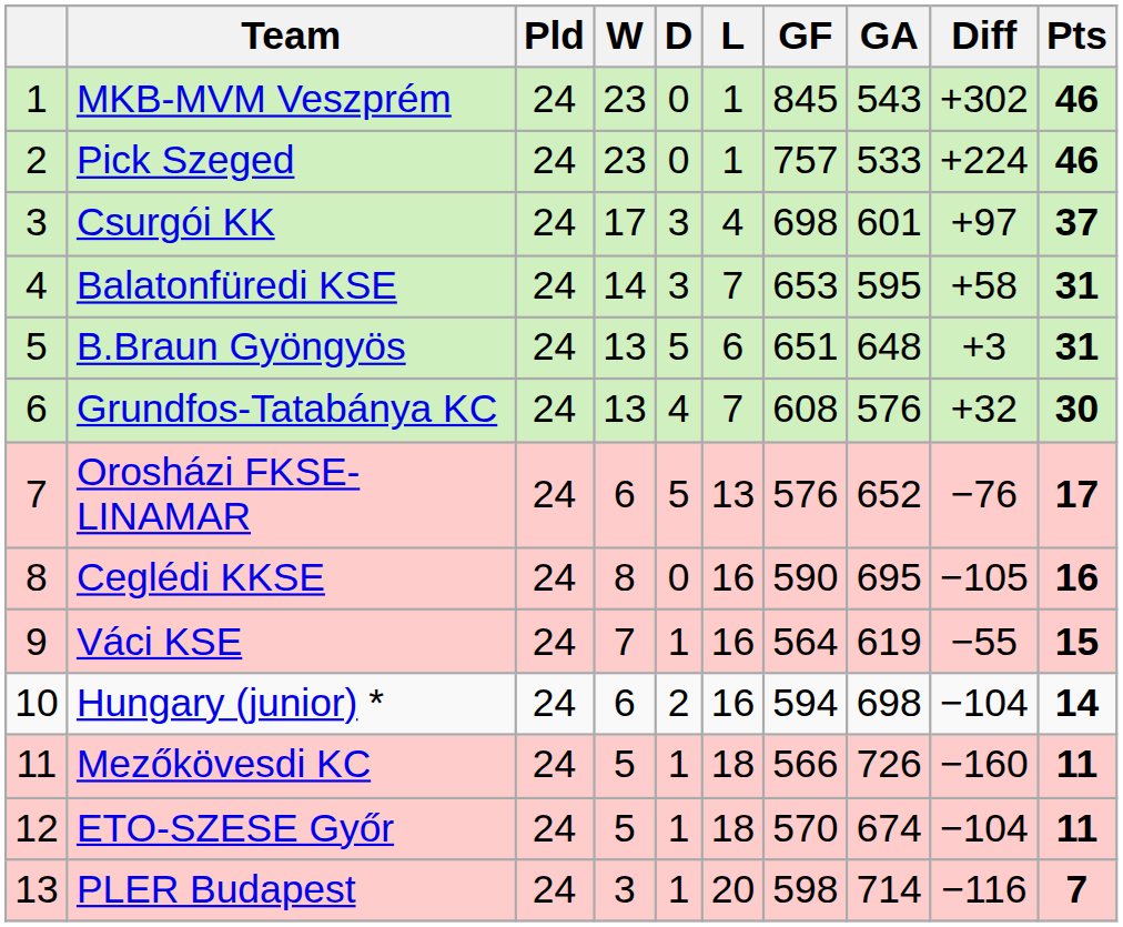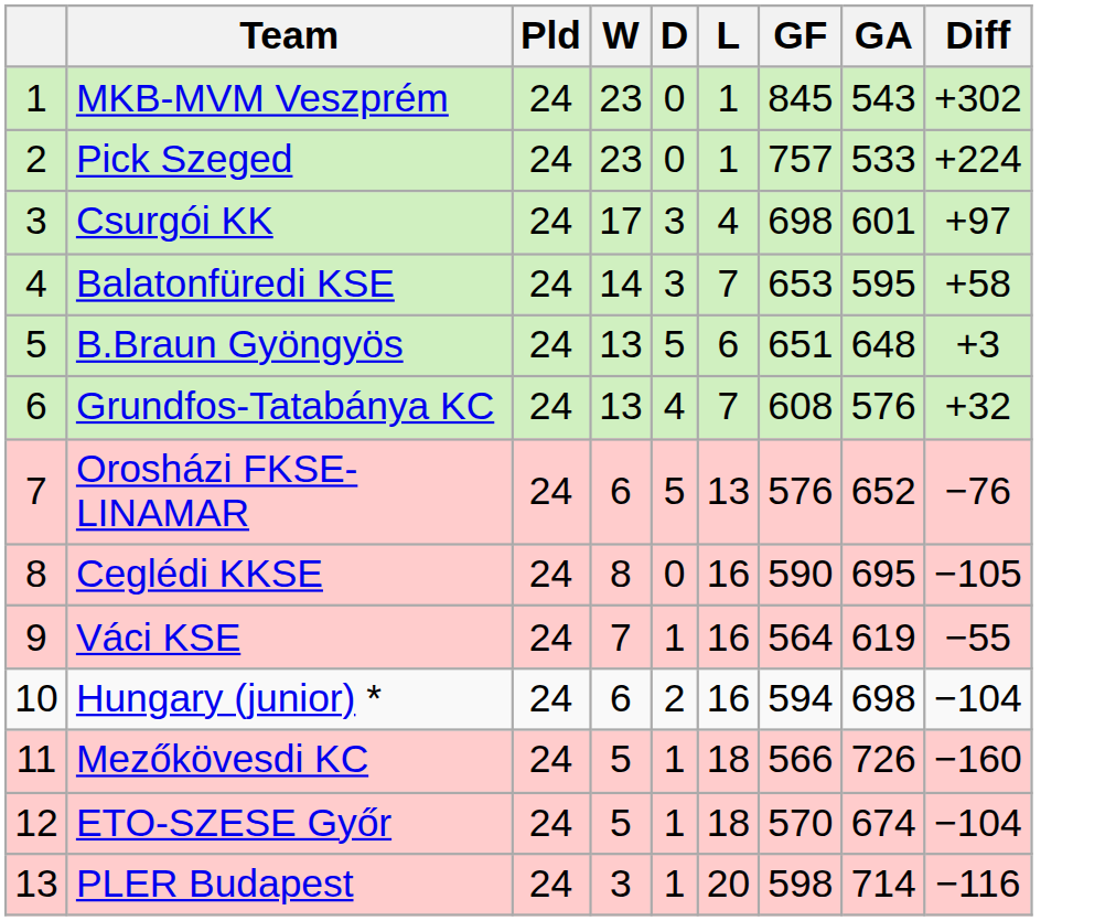- column: Pts | 46 | 46 | 37 | 31 | 31 | 30 | 17 | 16 | 15 | 14 | 11 | 11 | 7
